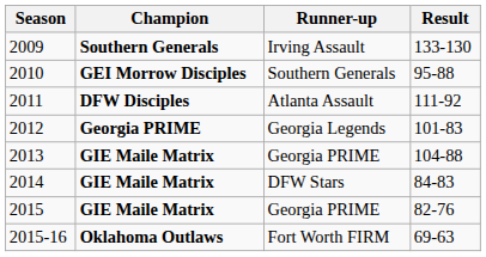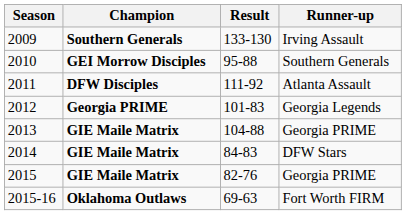columns swapped: Runner-up <-> Result
